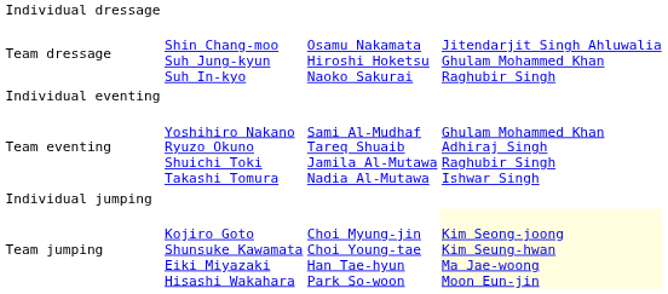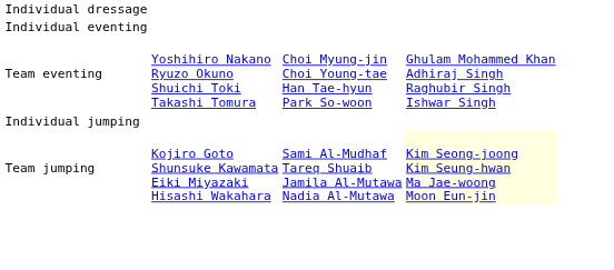- row: Team dressage | Shin Chang-moo Suh Jung-kyun Suh In-kyo | Osamu Nakamata Hiroshi Hoketsu Naoko Sakurai | Jitendarjit Singh Ahluwalia Ghulam Mohammed Khan Raghubir Singh
Team eventing | column 3: Sami Al-Mudhaf Tareq Shuaib Jamila Al-Mutawa Nadia Al-Mutawa -> Choi Myung-jin Choi Young-tae Han Tae-hyun Park So-woon
Team jumping | column 3: Choi Myung-jin Choi Young-tae Han Tae-hyun Park So-woon -> Sami Al-Mudhaf Tareq Shuaib Jamila Al-Mutawa Nadia Al-Mutawa
